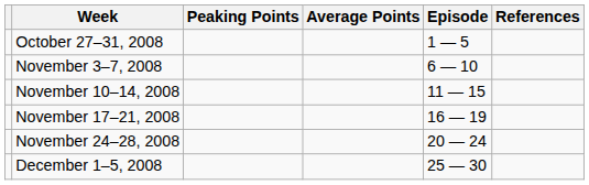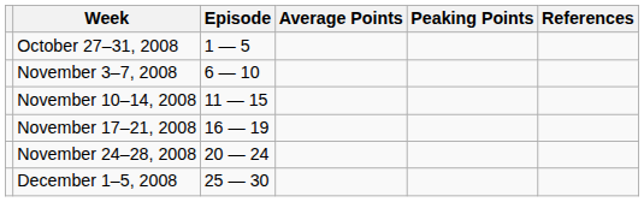columns swapped: Episode <-> Peaking Points
